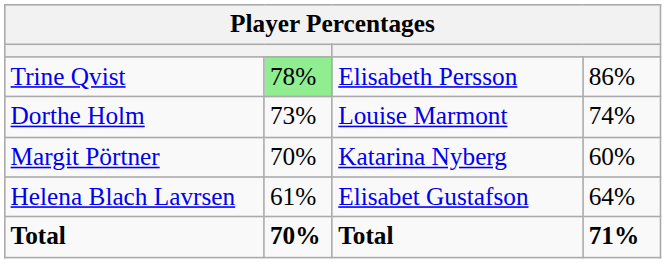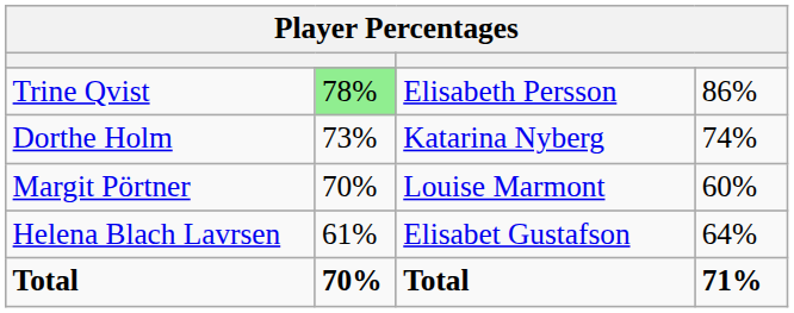Dorthe Holm | column 3: Louise Marmont -> Katarina Nyberg
Margit Pörtner | column 3: Katarina Nyberg -> Louise Marmont
